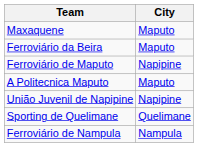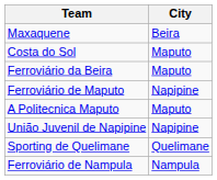Maxaquene | City: Maputo -> Beira
+ row: Costa do Sol | Maputo
